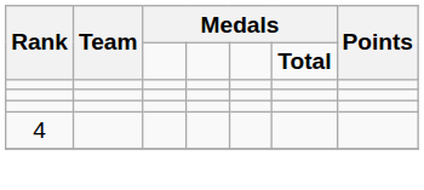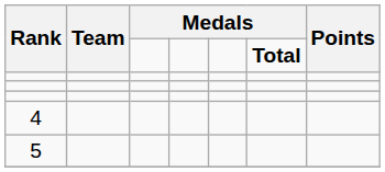+ row: 5
